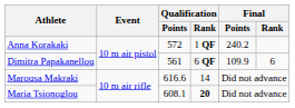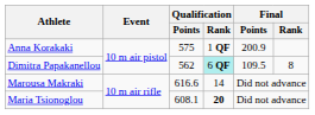Anna Korakaki | Qualification / Points: 572 -> 575
Anna Korakaki | Final / Points: 240.2 -> 200.9
Dimitra Papakanellou | Qualification / Points: 561 -> 562
Dimitra Papakanellou | Qualification / Rank: no background -> paleturquoise background
Dimitra Papakanellou | Final / Points: 109.9 -> 109.5
Dimitra Papakanellou | Final / Rank: 6 -> 8
